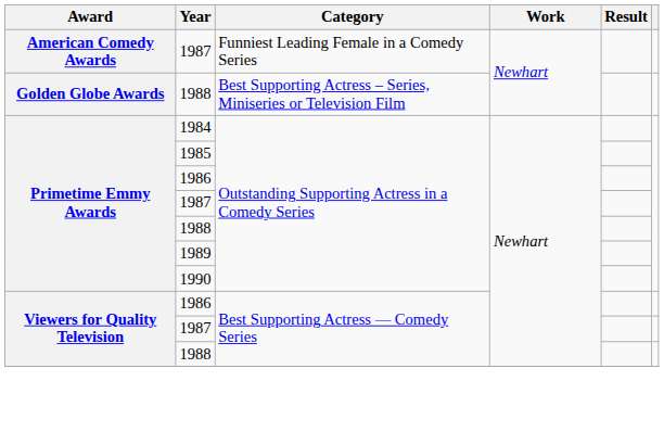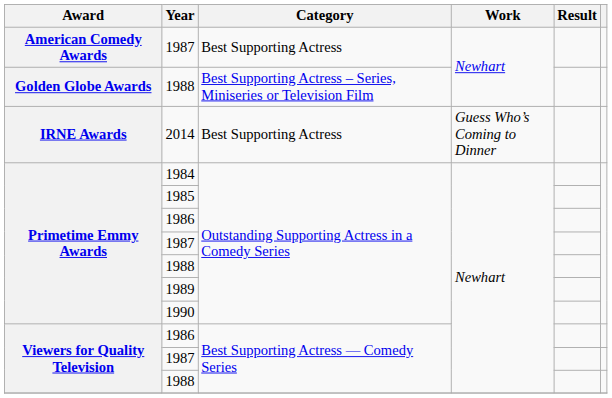American Comedy Awards / 1987 | Category: Funniest Leading Female in a Comedy Series -> Best Supporting Actress
+ row: IRNE Awards | 2014 | Best Supporting Actress | Guess Who’s Coming to Dinner
